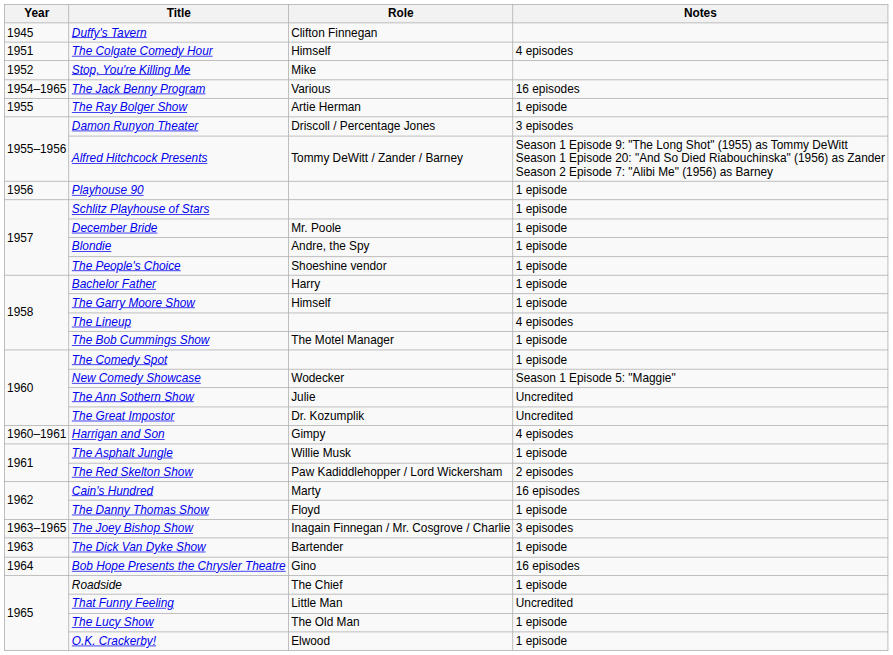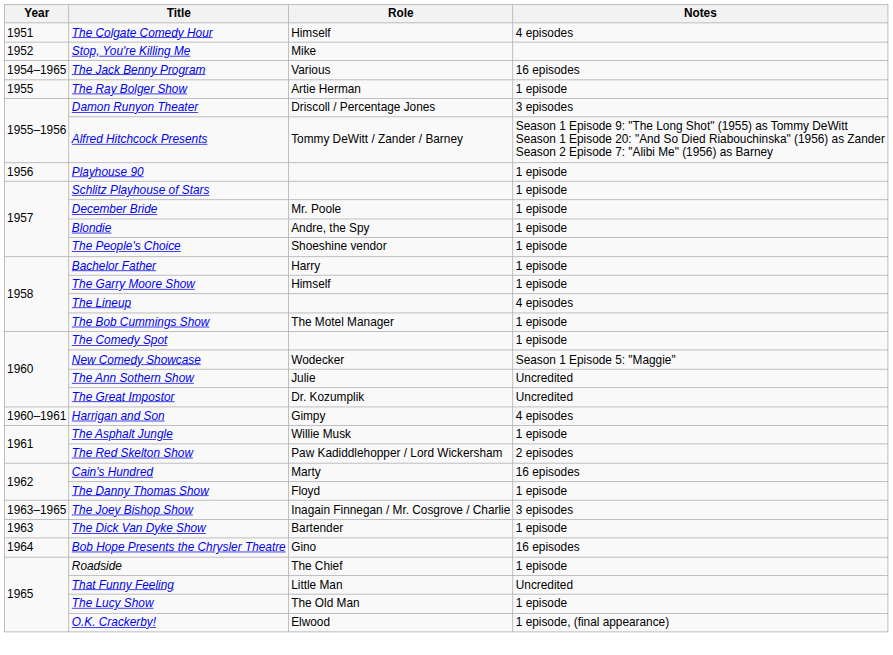- row: 1945 | Duffy's Tavern | Clifton Finnegan
O.K. Crackerby! | Notes: 1 episode -> 1 episode, (final appearance)
